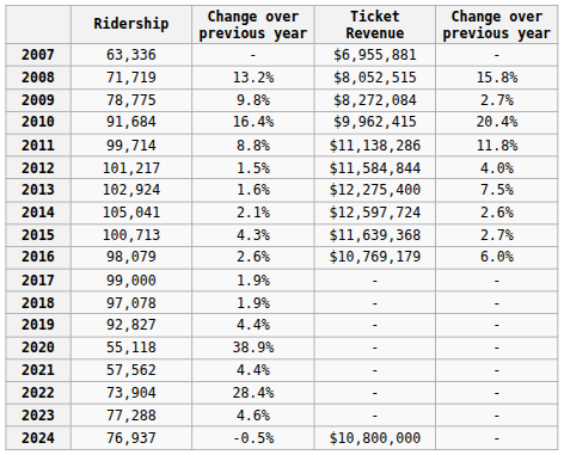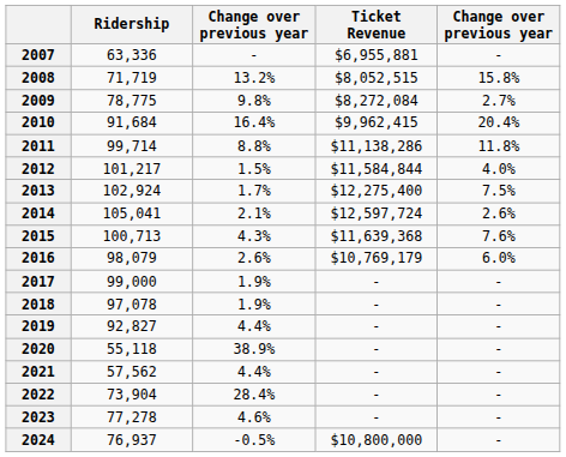2013 | column 3: 1.6% -> 1.7%
2015 | column 5: 2.7% -> 7.6%
2023 | Ridership: 77,288 -> 77,278
